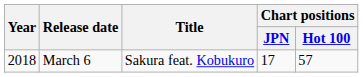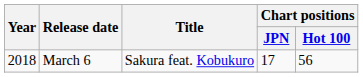March 6 | Chart positions / Hot 100: 57 -> 56
